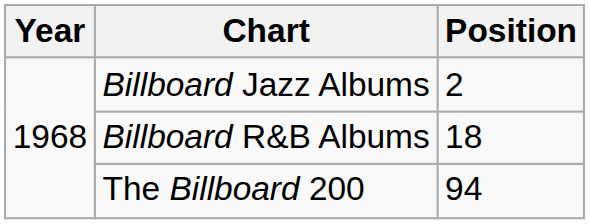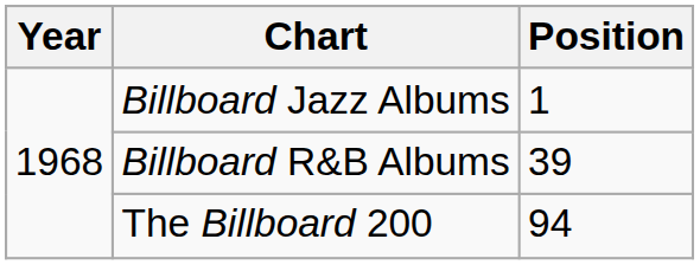Billboard Jazz Albums | Position: 2 -> 1
Billboard R&B Albums | Position: 18 -> 39
